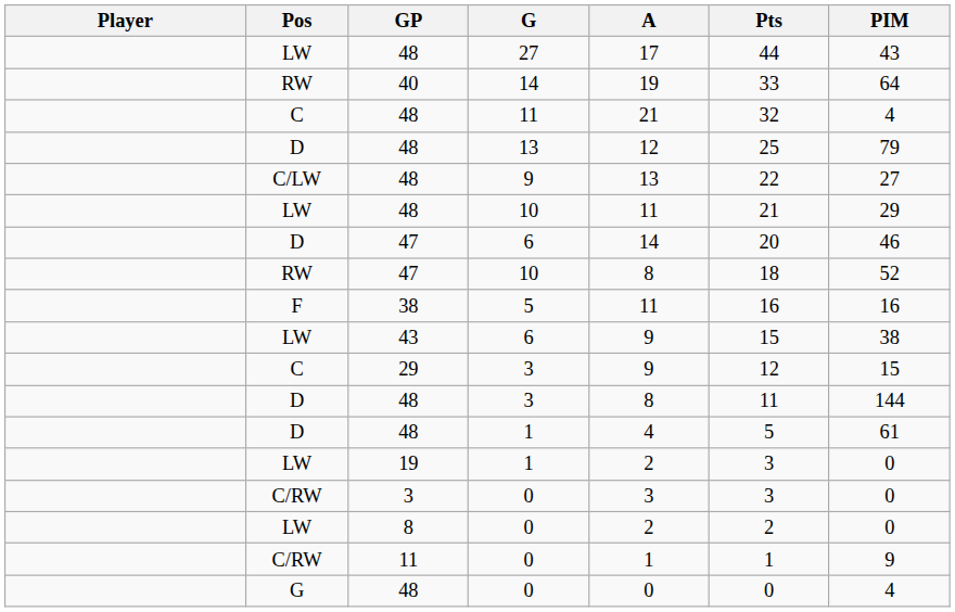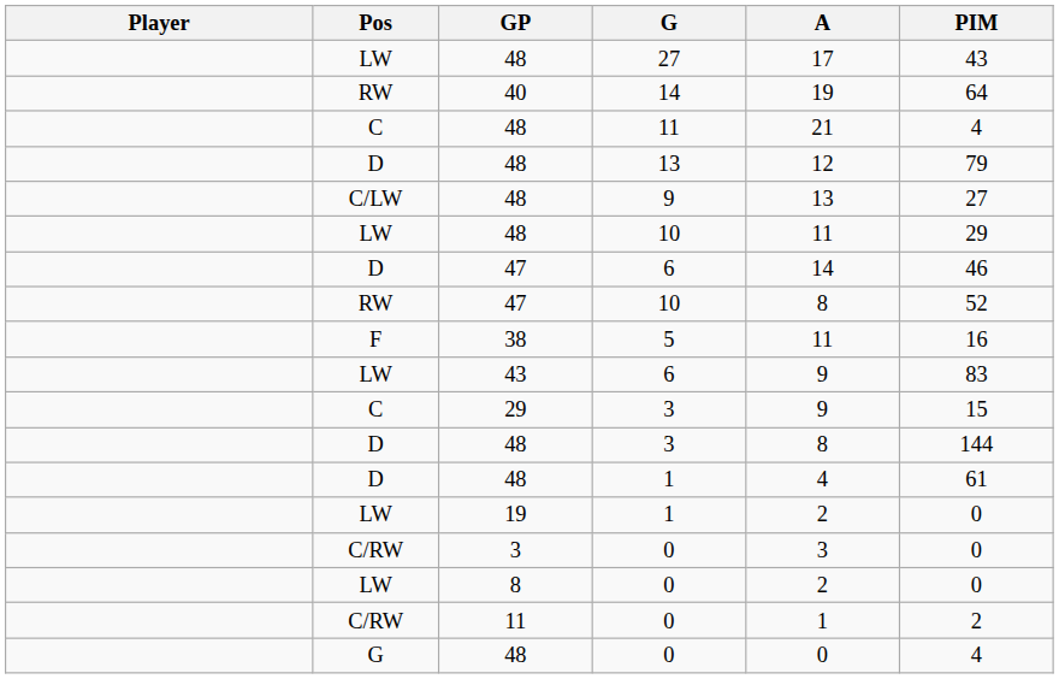- column: Pts | 44 | 33 | 32 | 25 | 22 | 21 | 20 | 18 | 16 | 15 | 12 | 11 | 5 | 3 | 3 | 2 | 1 | 0
43 / 6 | PIM: 38 -> 83
11 / 0 | PIM: 9 -> 2
